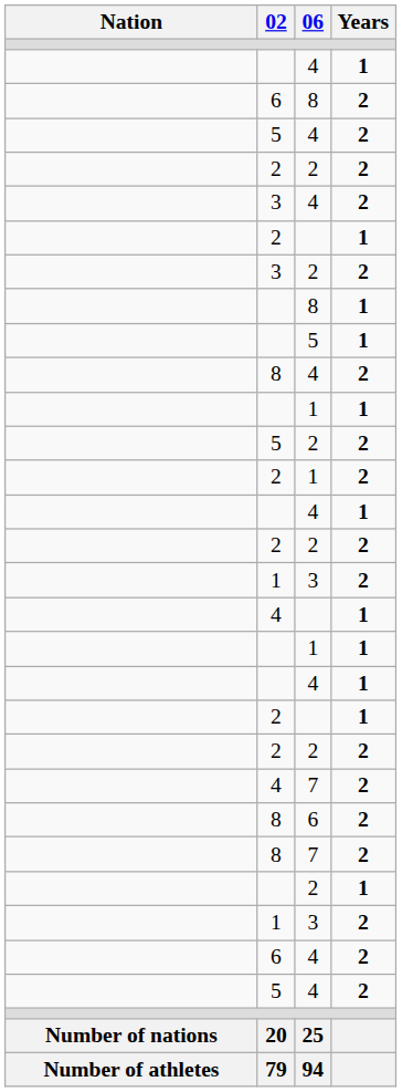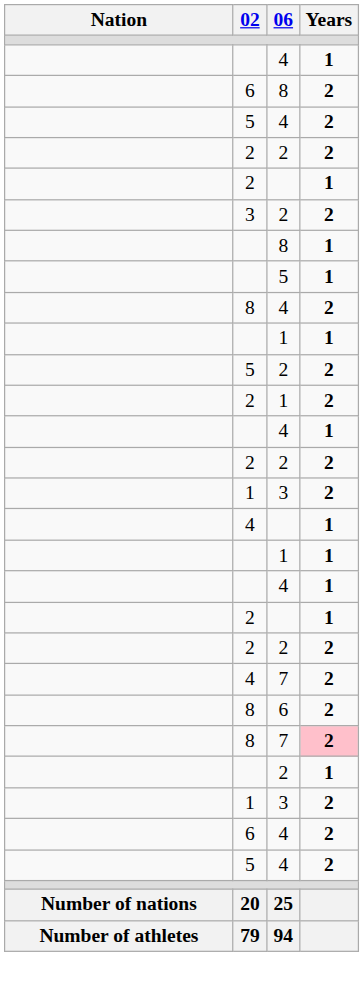- row: 3 | 4 | 2
8 / 7 | Years: no background -> pink background
